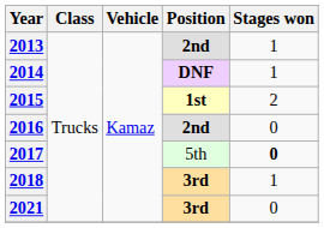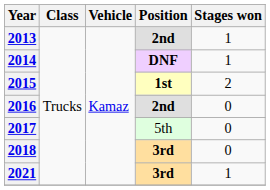2017 | Stages won: bold -> normal
2018 | Stages won: 1 -> 0
2021 | Stages won: 0 -> 1
